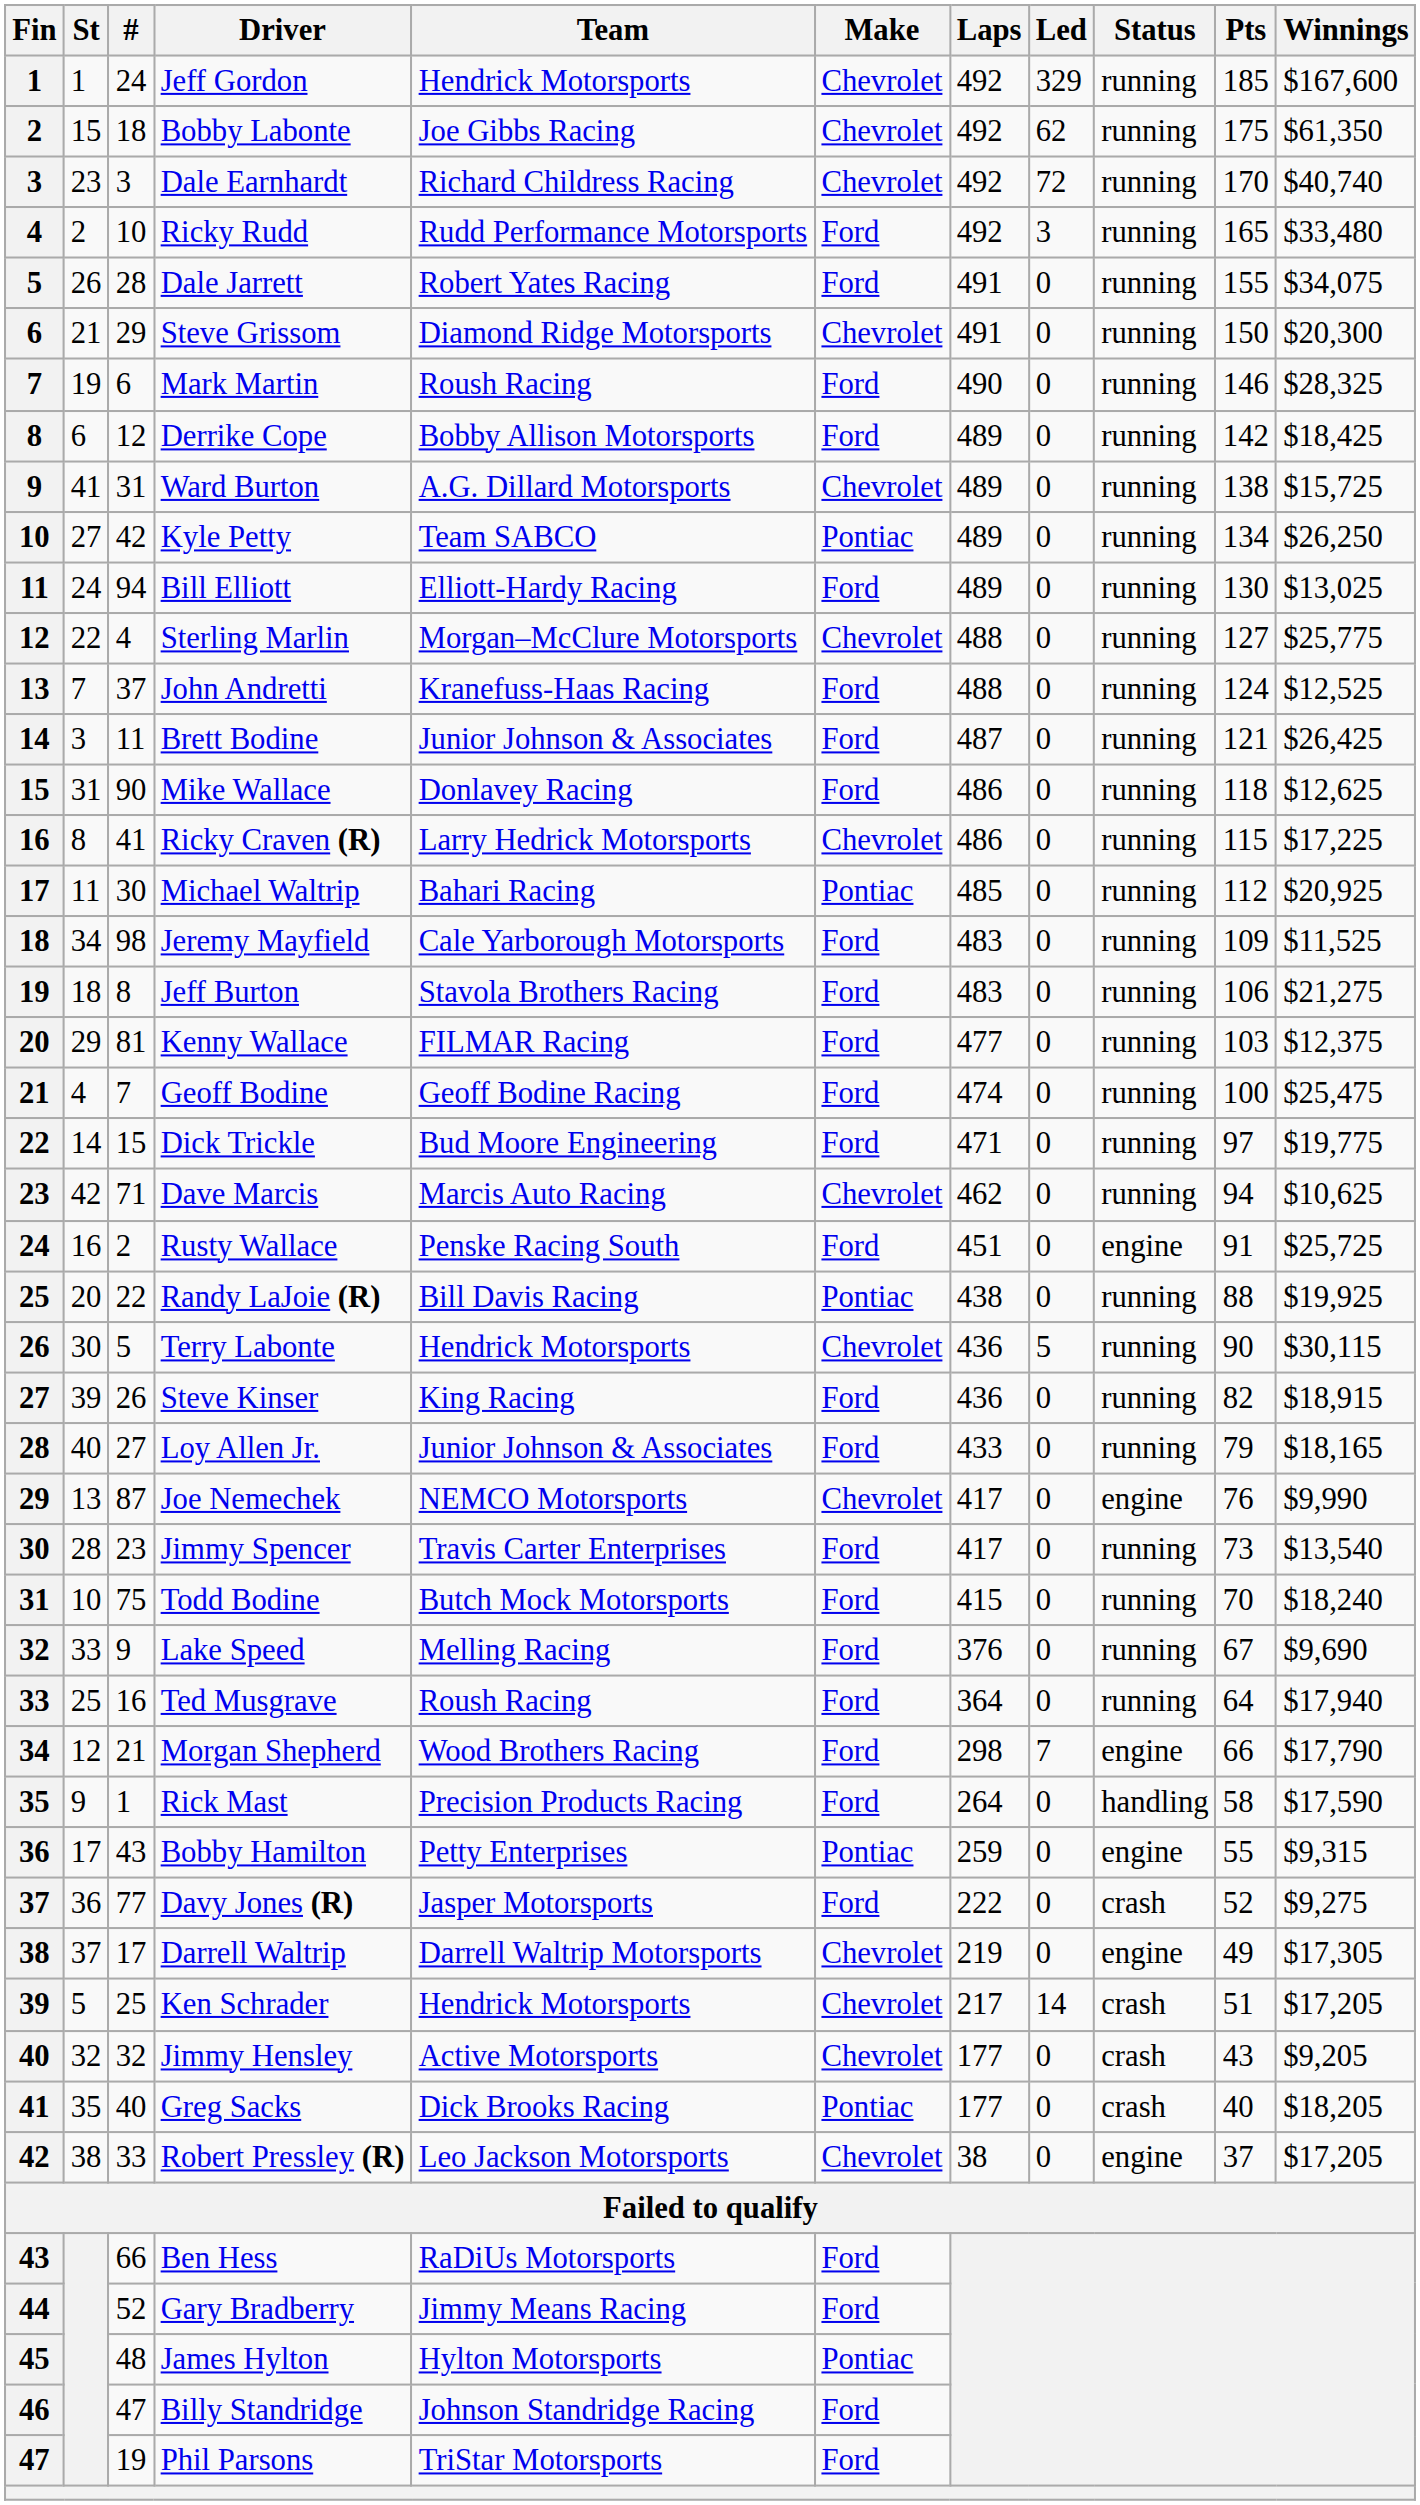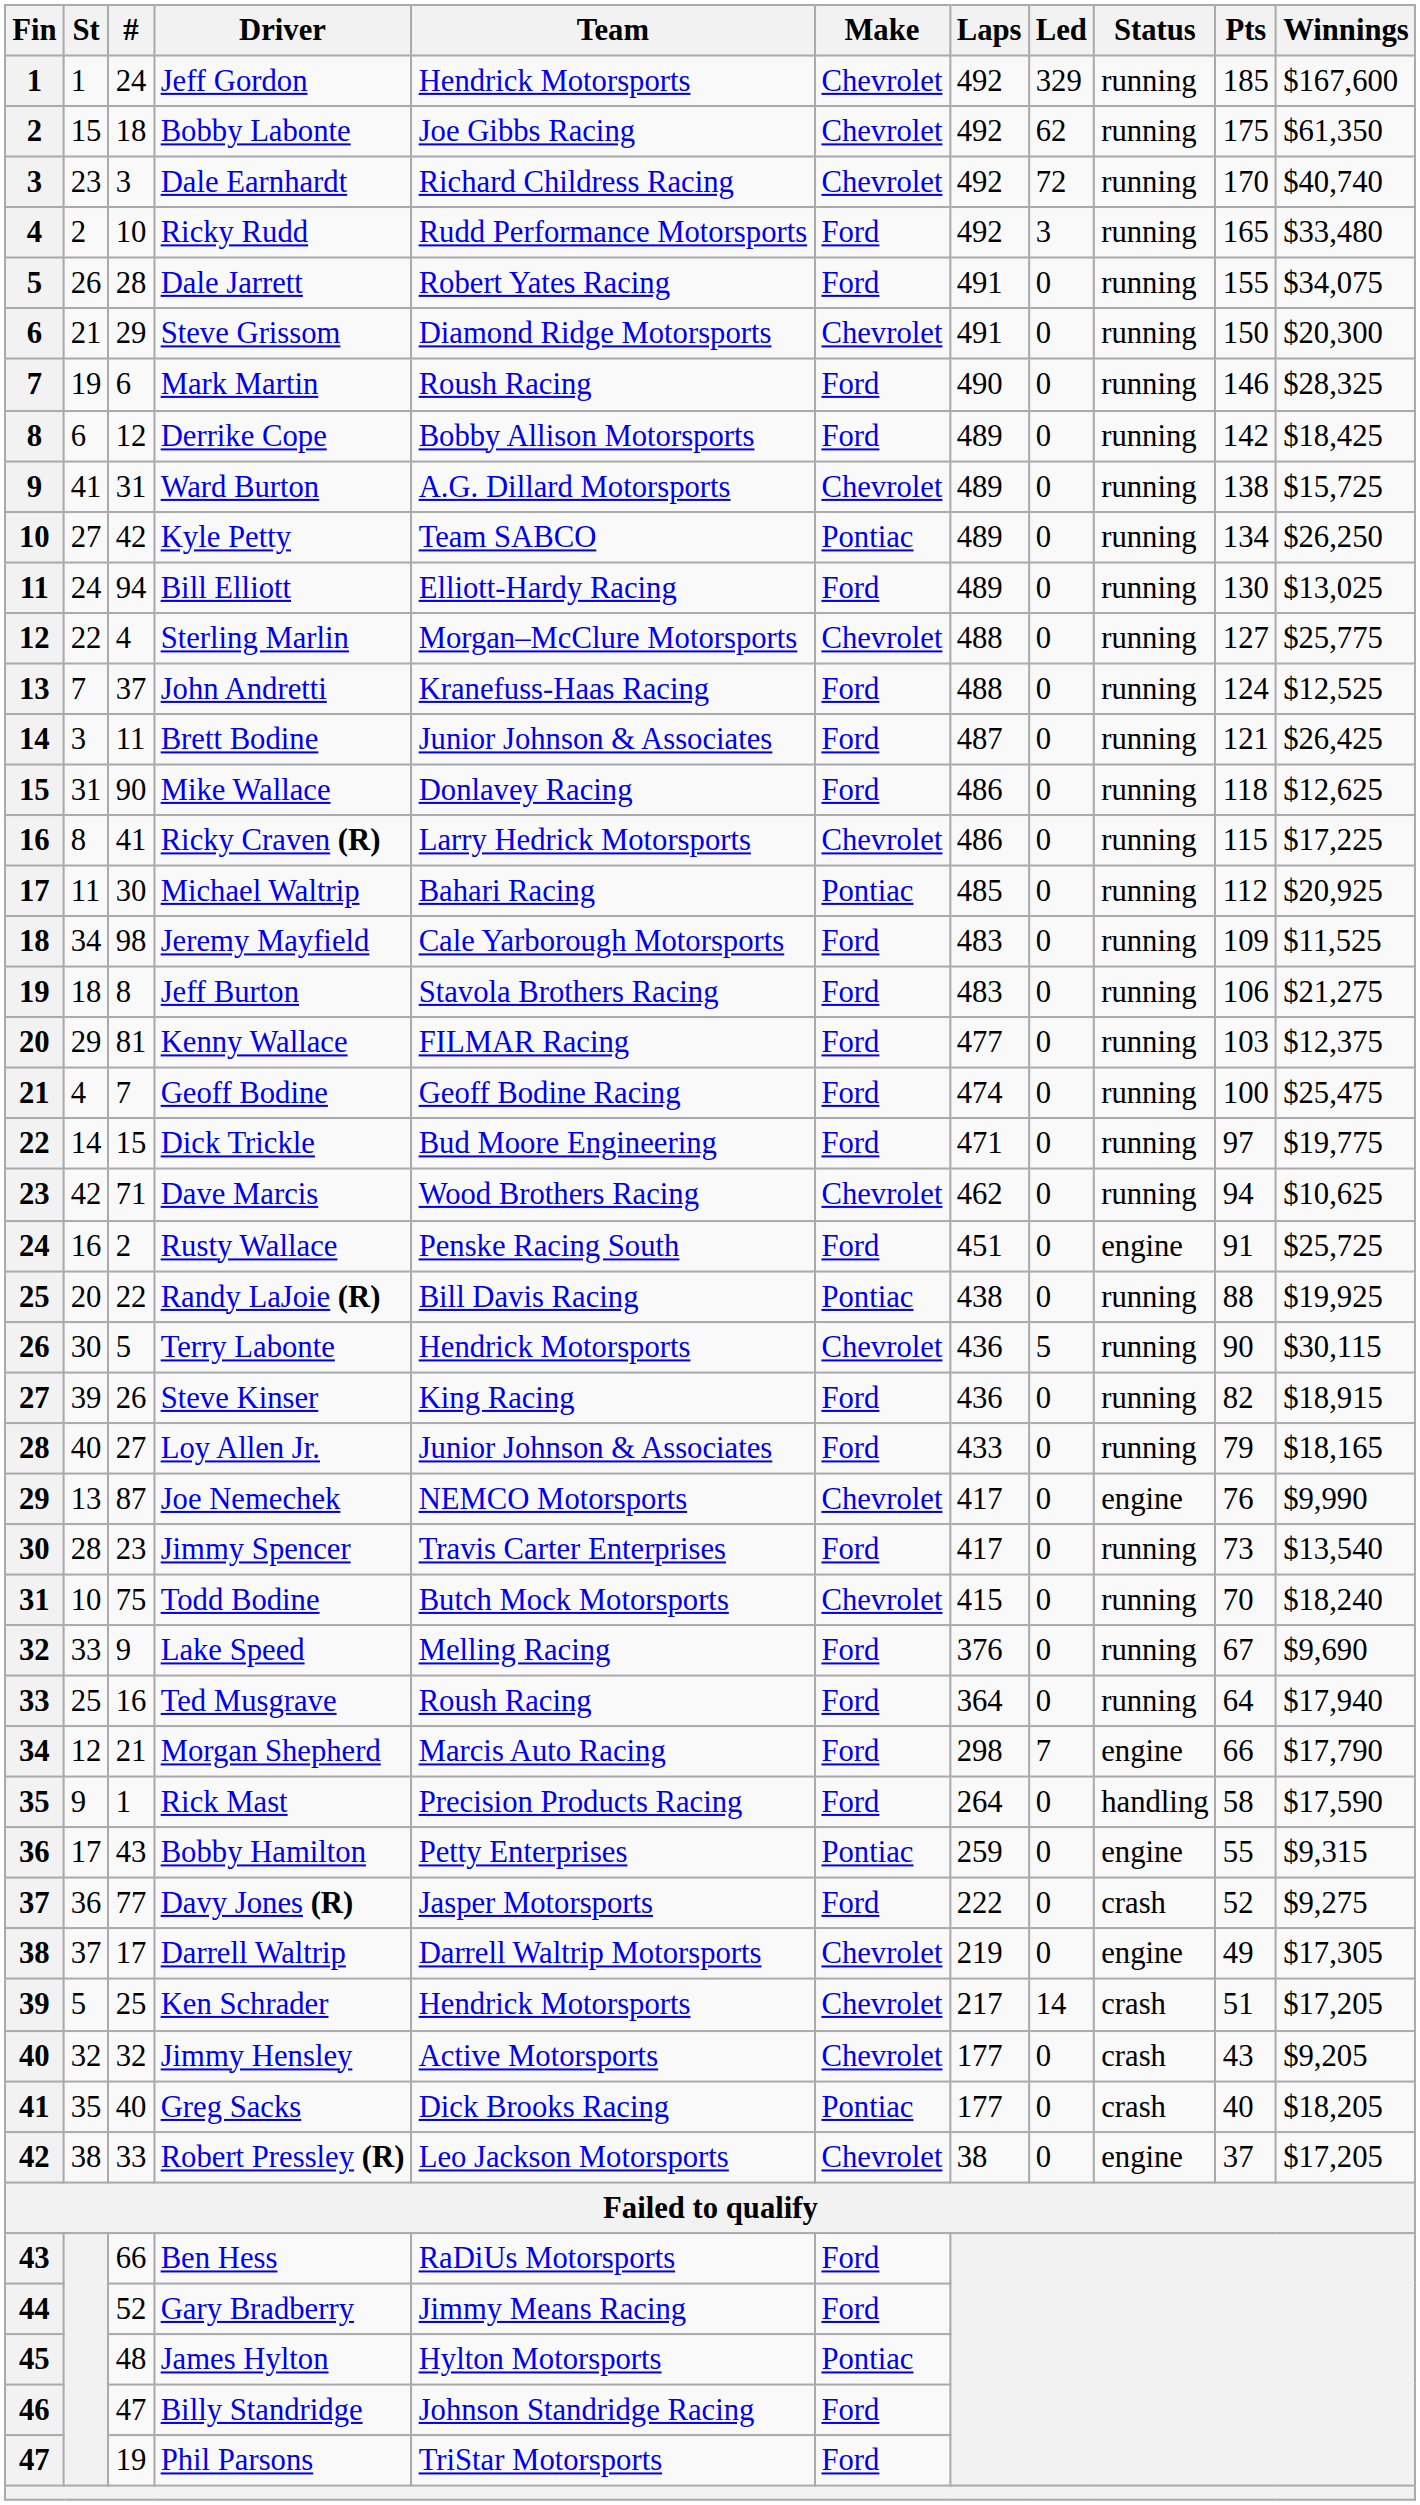Dave Marcis | Team: Marcis Auto Racing -> Wood Brothers Racing
Todd Bodine | Make: Ford -> Chevrolet
Morgan Shepherd | Team: Wood Brothers Racing -> Marcis Auto Racing
